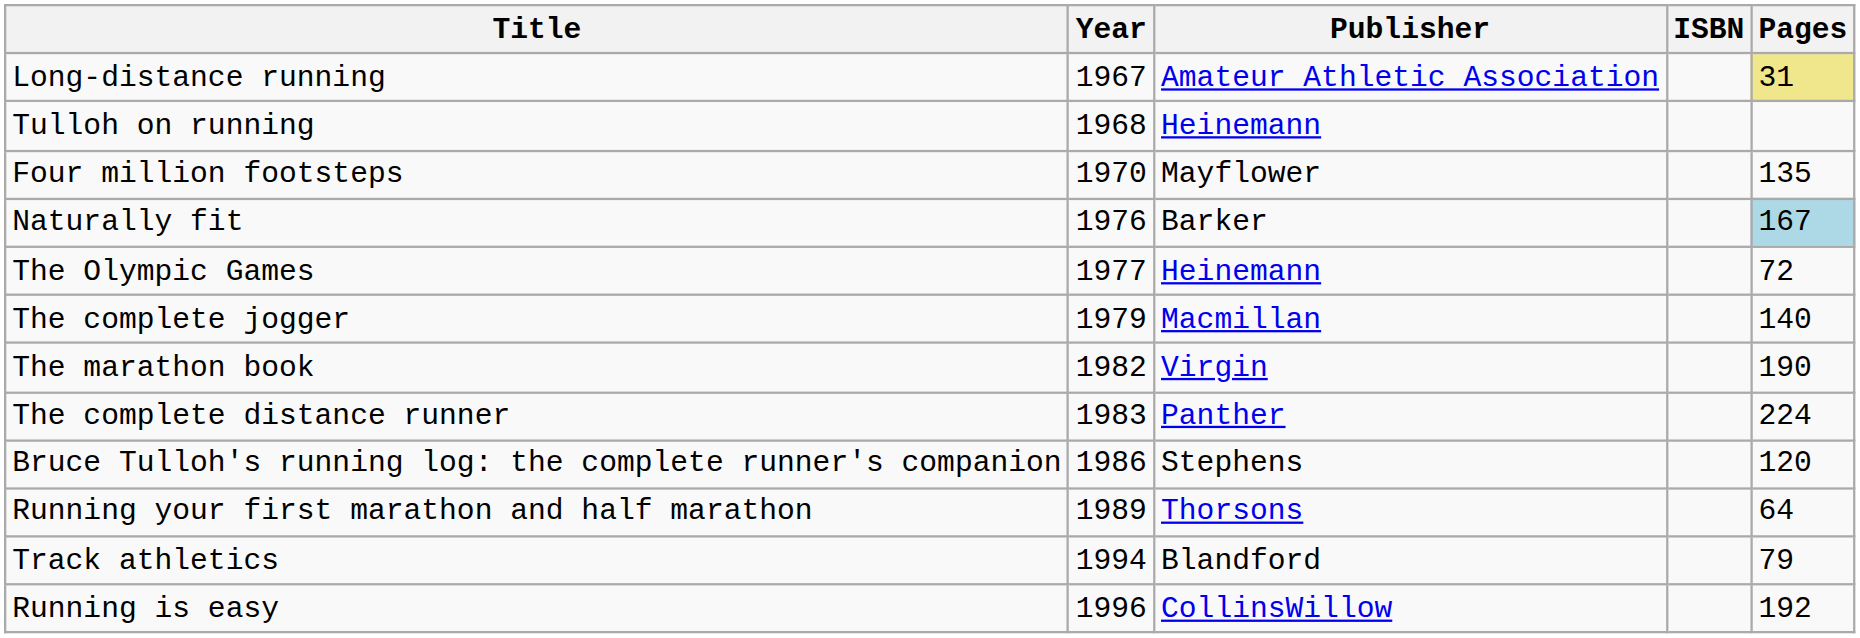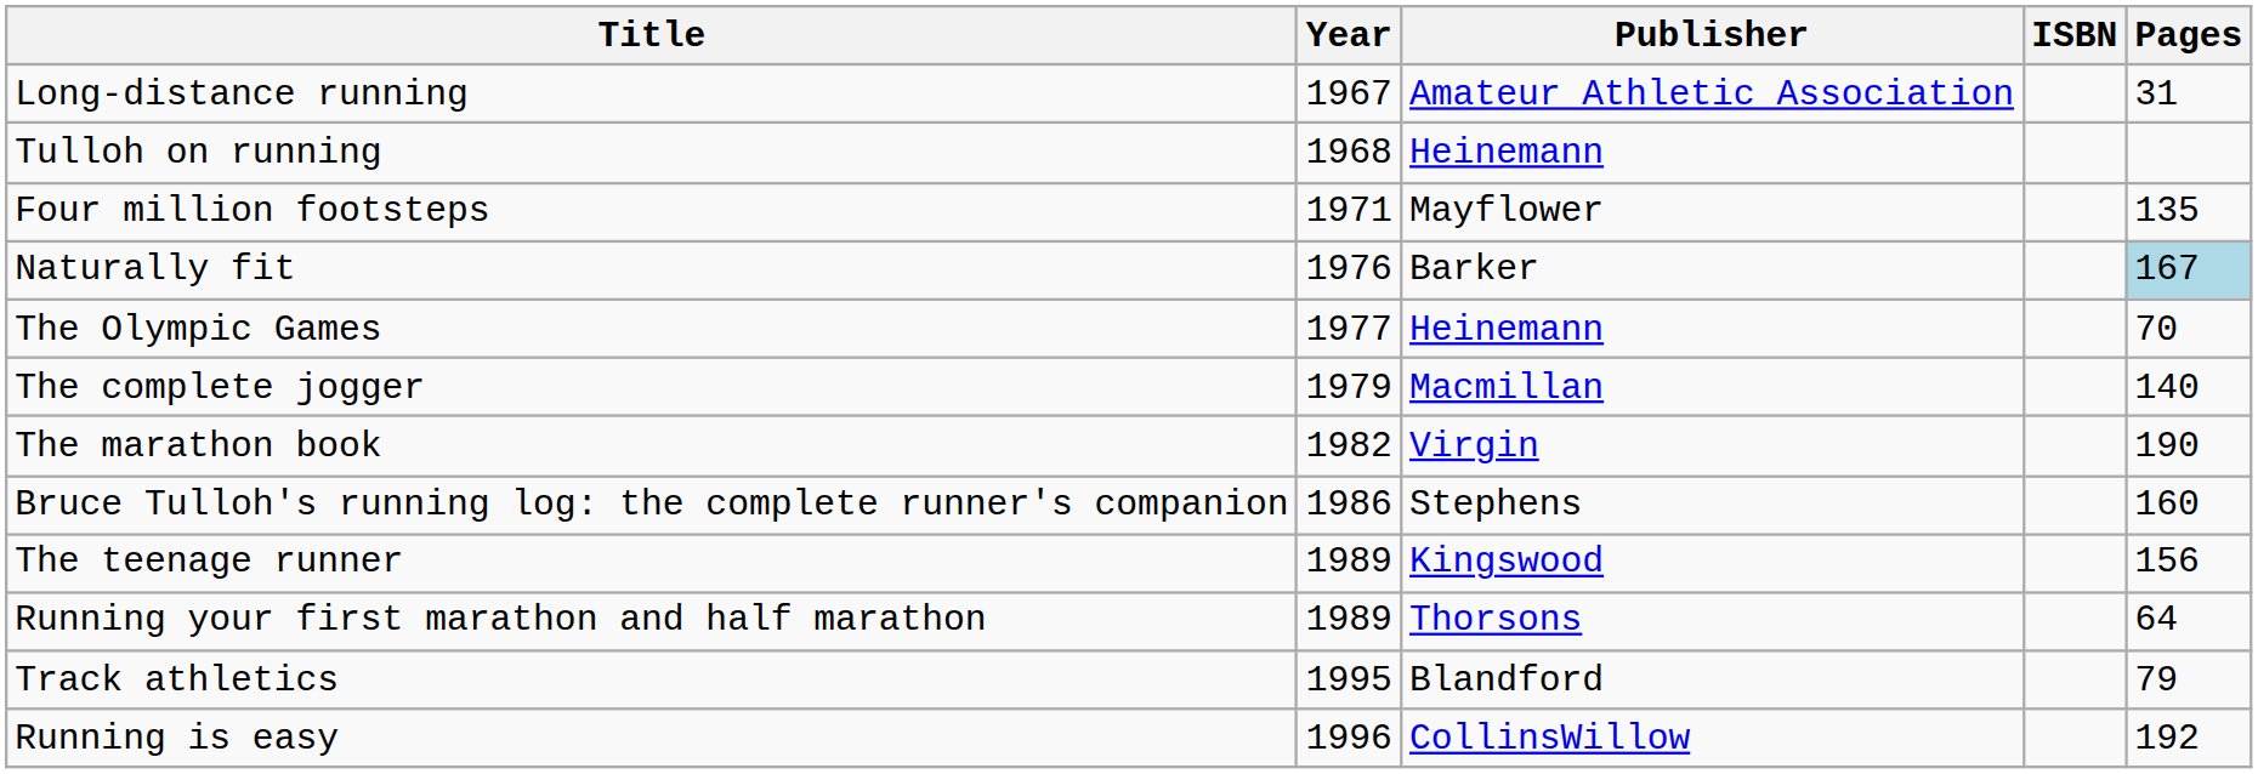Long-distance running | Pages: khaki background -> no background
Four million footsteps | Year: 1970 -> 1971
The Olympic Games | Pages: 72 -> 70
- row: The complete distance runner | 1983 | Panther | 224
Bruce Tulloh's running log: the complete runner's companion | Pages: 120 -> 160
+ row: The teenage runner | 1989 | Kingswood | 156
Track athletics | Year: 1994 -> 1995
